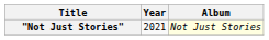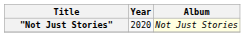"Not Just Stories" | Year: 2021 -> 2020
